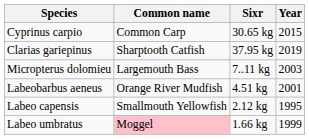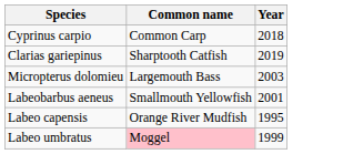- column: Sixr | 30.65 kg | 37.95 kg | 7..11 kg | 4.51 kg | 2.12 kg | 1.66 kg
Cyprinus carpio | Year: 2015 -> 2018
Labeobarbus aeneus | Common name: Orange River Mudfish -> Smallmouth Yellowfish
Labeo capensis | Common name: Smallmouth Yellowfish -> Orange River Mudfish
